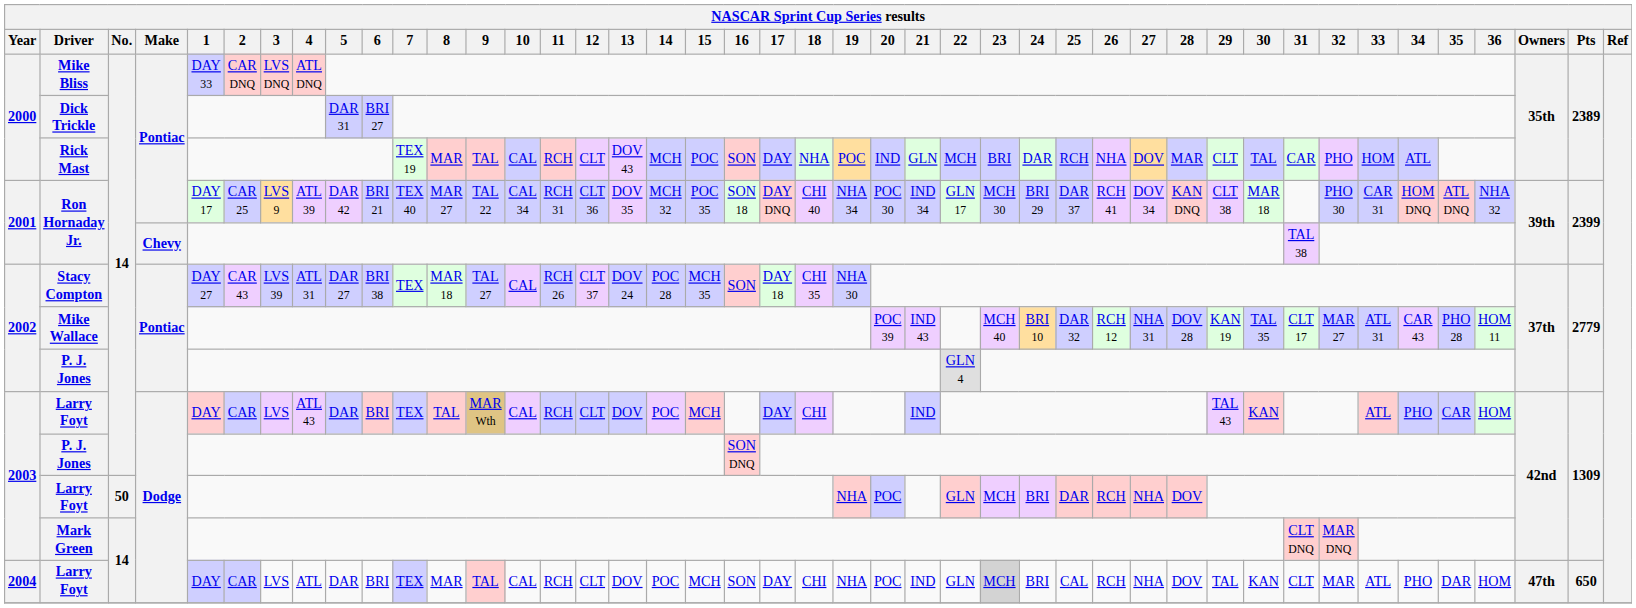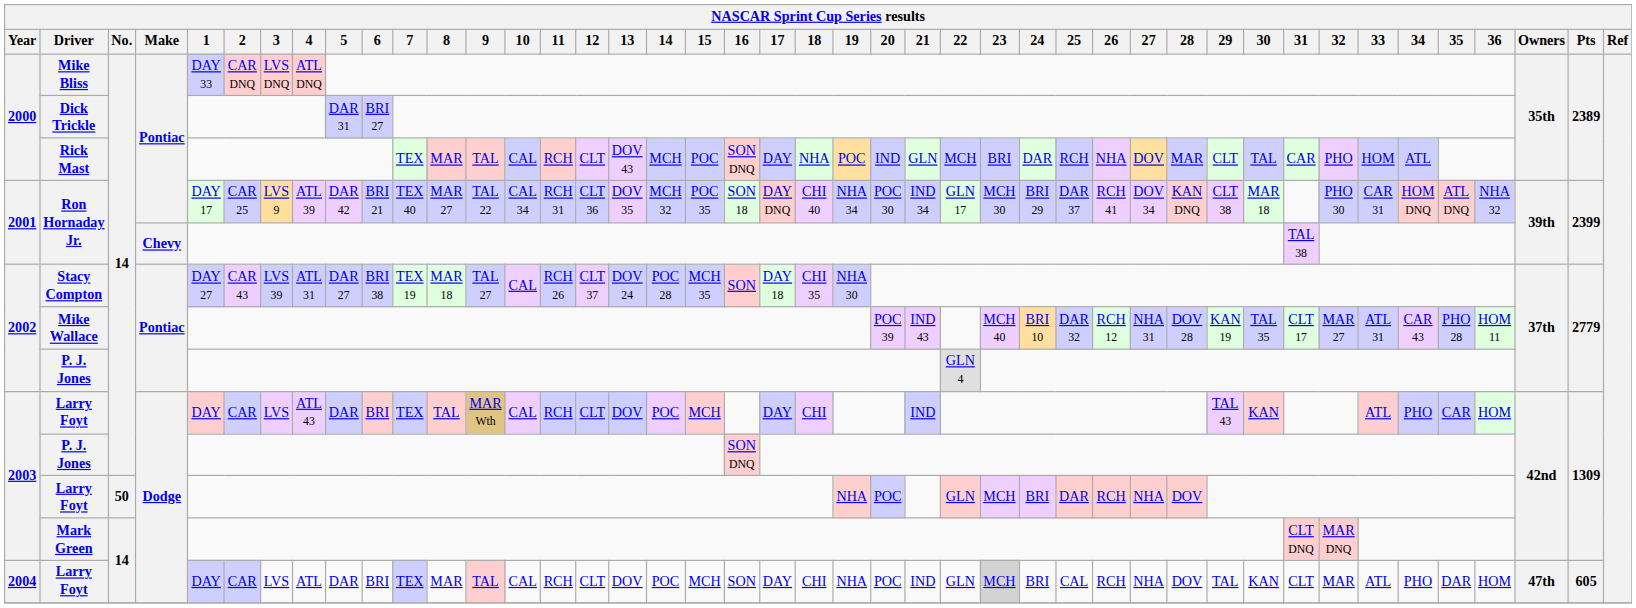Rick Mast | 7: TEX 19 -> TEX
Rick Mast | 16: SON -> SON DNQ
Stacy Compton | 7: TEX -> TEX 19
2004 / Larry Foyt | Pts: 650 -> 605
